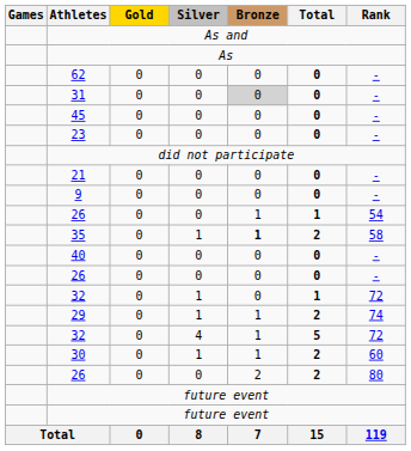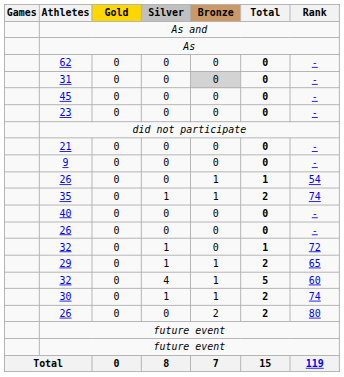35 | Bronze: bold -> normal
35 | Rank: 58 -> 74
29 | Rank: 74 -> 65
32 / 4 | Rank: 72 -> 60
30 | Rank: 60 -> 74
